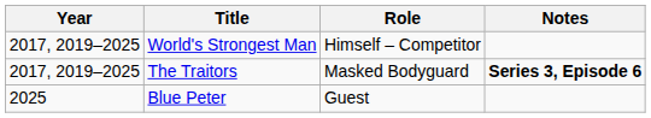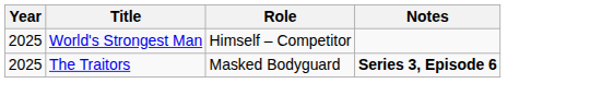World's Strongest Man | Year: 2017, 2019–2025 -> 2025
The Traitors | Year: 2017, 2019–2025 -> 2025
- row: 2025 | Blue Peter | Guest
